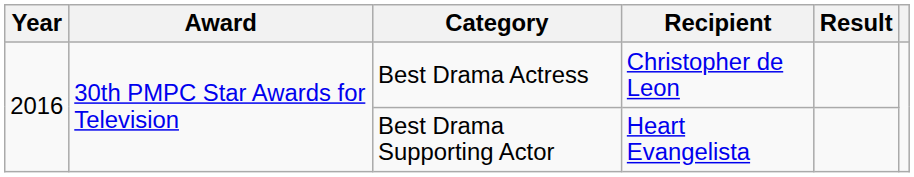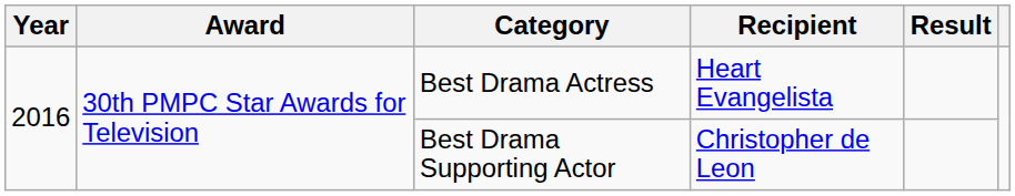Best Drama Actress | Recipient: Christopher de Leon -> Heart Evangelista
Best Drama Supporting Actor | Recipient: Heart Evangelista -> Christopher de Leon
